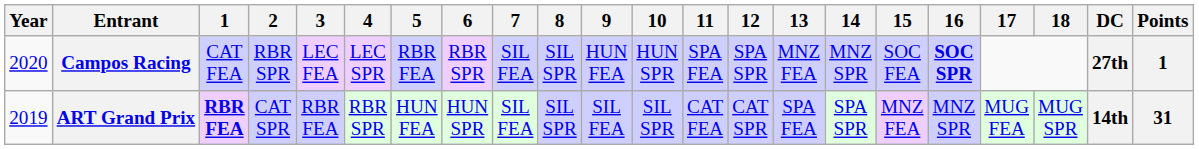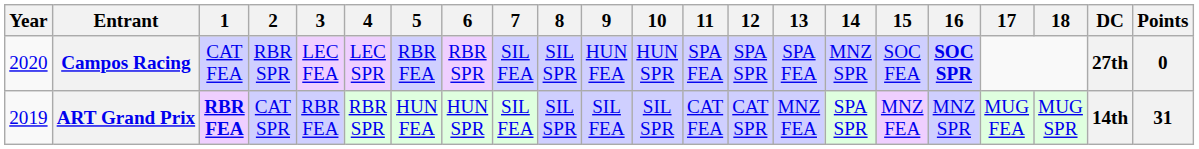Campos Racing | 13: MNZ FEA -> SPA FEA
Campos Racing | Points: 1 -> 0
ART Grand Prix | 13: SPA FEA -> MNZ FEA
